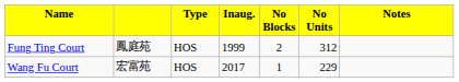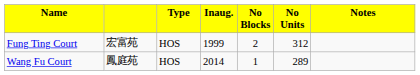Fung Ting Court | column 2: 鳳庭苑 -> 宏富苑
Wang Fu Court | column 2: 宏富苑 -> 鳳庭苑
Wang Fu Court | column 4: 2017 -> 2014
Wang Fu Court | column 6: 229 -> 289
